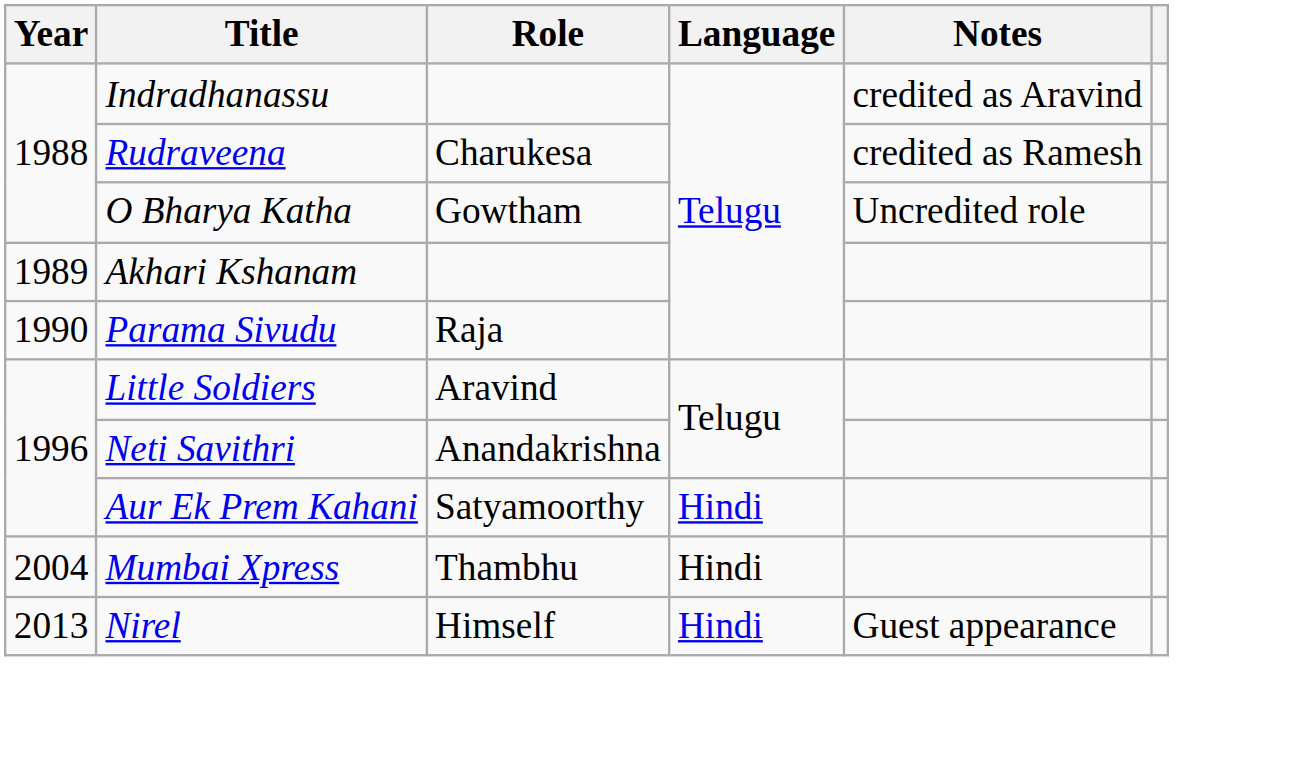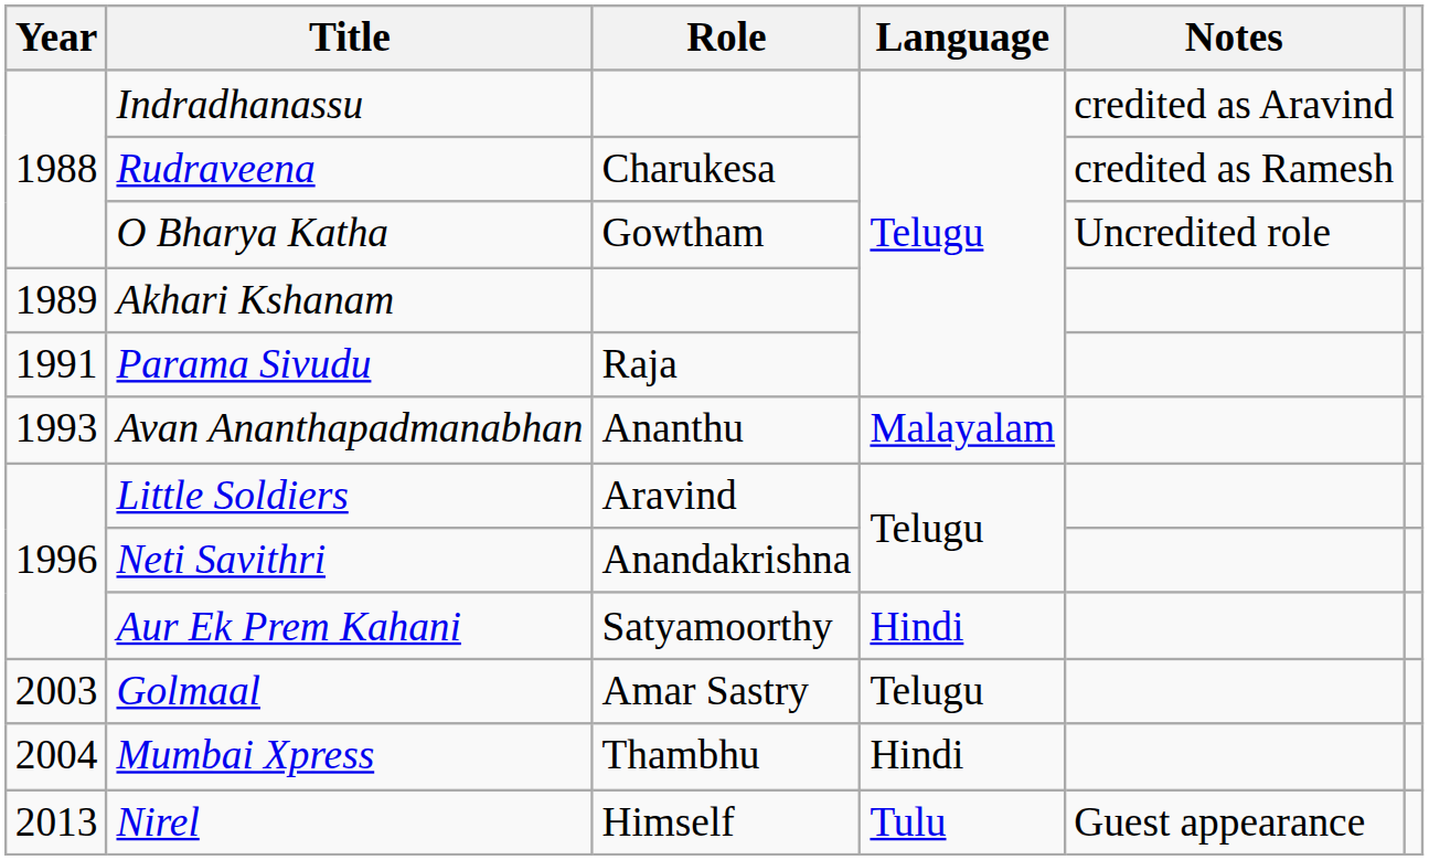Parama Sivudu | Year: 1990 -> 1991
+ row: 1993 | Avan Ananthapadmanabhan | Ananthu | Malayalam
+ row: 2003 | Golmaal | Amar Sastry | Telugu
Nirel | Language: Hindi -> Tulu
